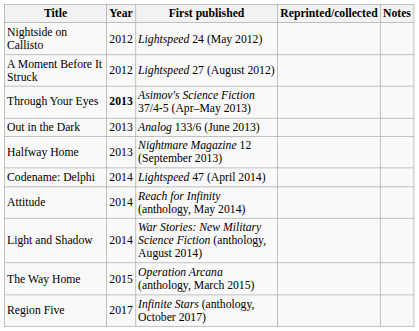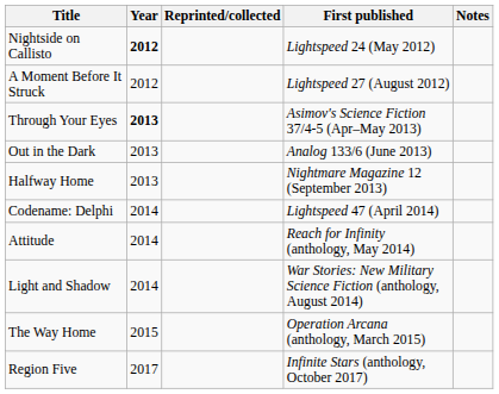columns swapped: First published <-> Reprinted/collected
Nightside on Callisto | Year: normal -> bold
